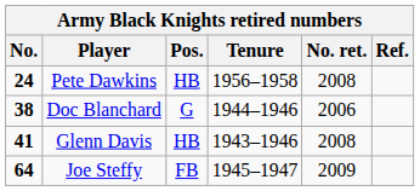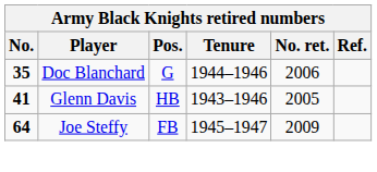- row: 24 | Pete Dawkins | HB | 1956–1958 | 2008
Doc Blanchard | No.: 38 -> 35
Glenn Davis | No. ret.: 2008 -> 2005
